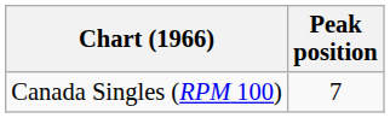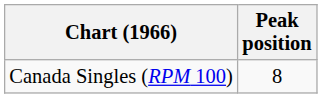Canada Singles (RPM 100) | Peak position: 7 -> 8
